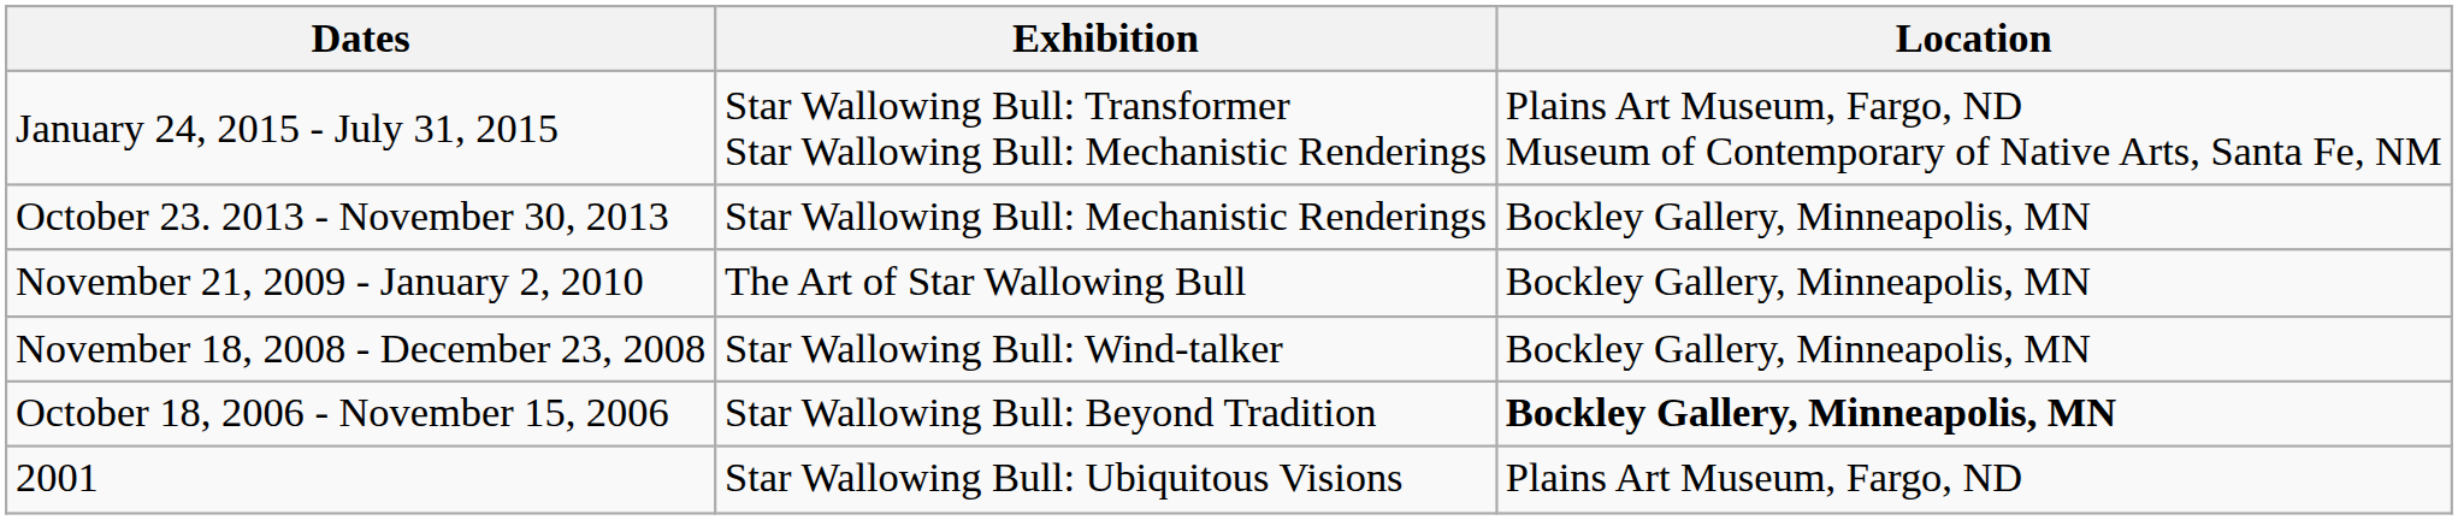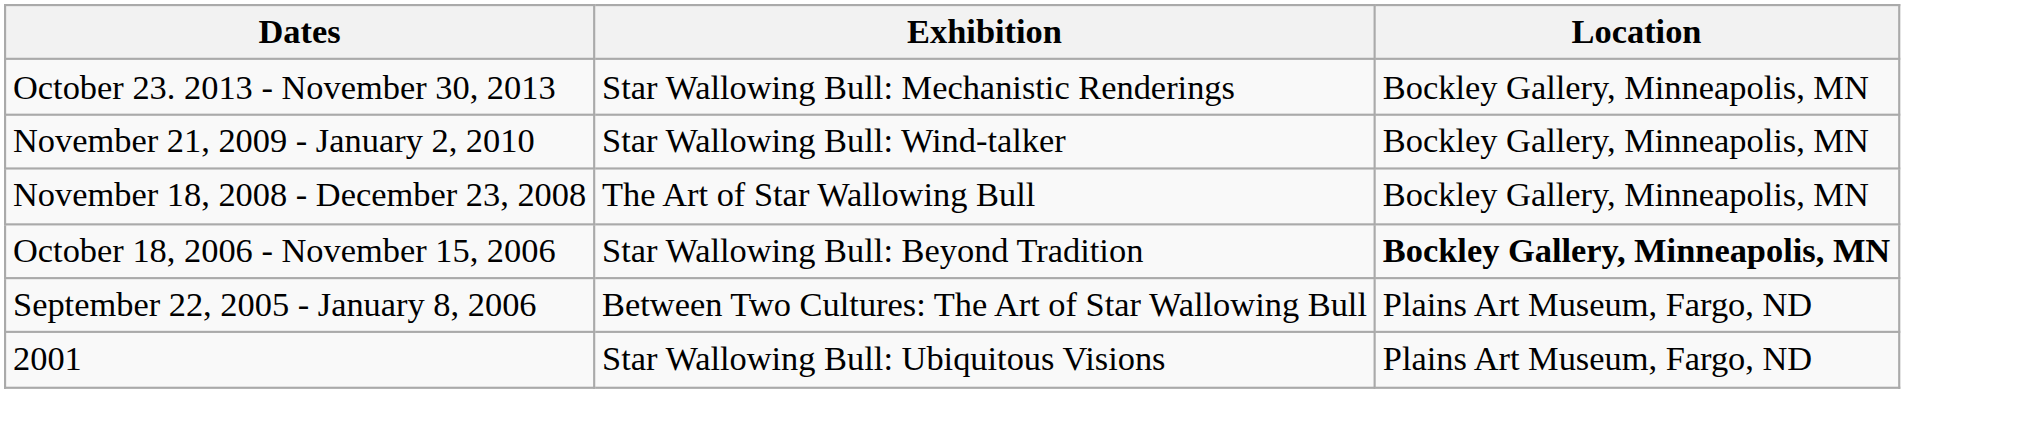- row: January 24, 2015 - July 31, 2015 | Star Wallowing Bull: Transformer Star Wallowing Bull: Mechanistic Renderings | Plains Art Museum, Fargo, ND Museum of Contemporary of Native Arts, Santa Fe, NM
November 21, 2009 - January 2, 2010 | Exhibition: The Art of Star Wallowing Bull -> Star Wallowing Bull: Wind-talker
November 18, 2008 - December 23, 2008 | Exhibition: Star Wallowing Bull: Wind-talker -> The Art of Star Wallowing Bull
+ row: September 22, 2005 - January 8, 2006 | Between Two Cultures: The Art of Star Wallowing Bull | Plains Art Museum, Fargo, ND
